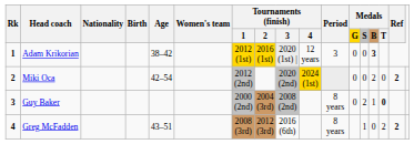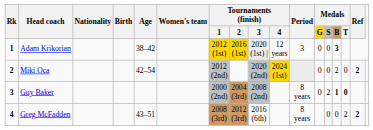Guy Baker | Medals / B: normal -> bold
Greg McFadden | Medals / S: 1 -> 0
